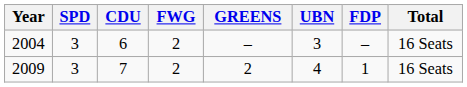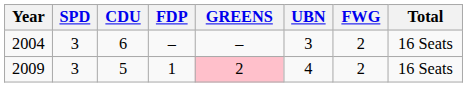columns swapped: FDP <-> FWG
2009 | CDU: 7 -> 5
2009 | GREENS: no background -> pink background
